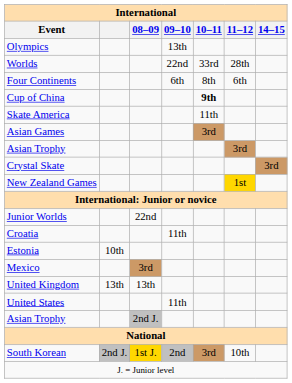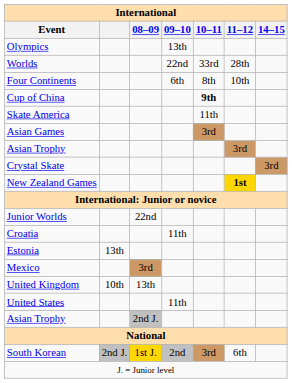Four Continents | 11–12: 6th -> 10th
New Zealand Games | 11–12: normal -> bold
Estonia | column 2: 10th -> 13th
United Kingdom | column 2: 13th -> 10th
South Korean | 11–12: 10th -> 6th
